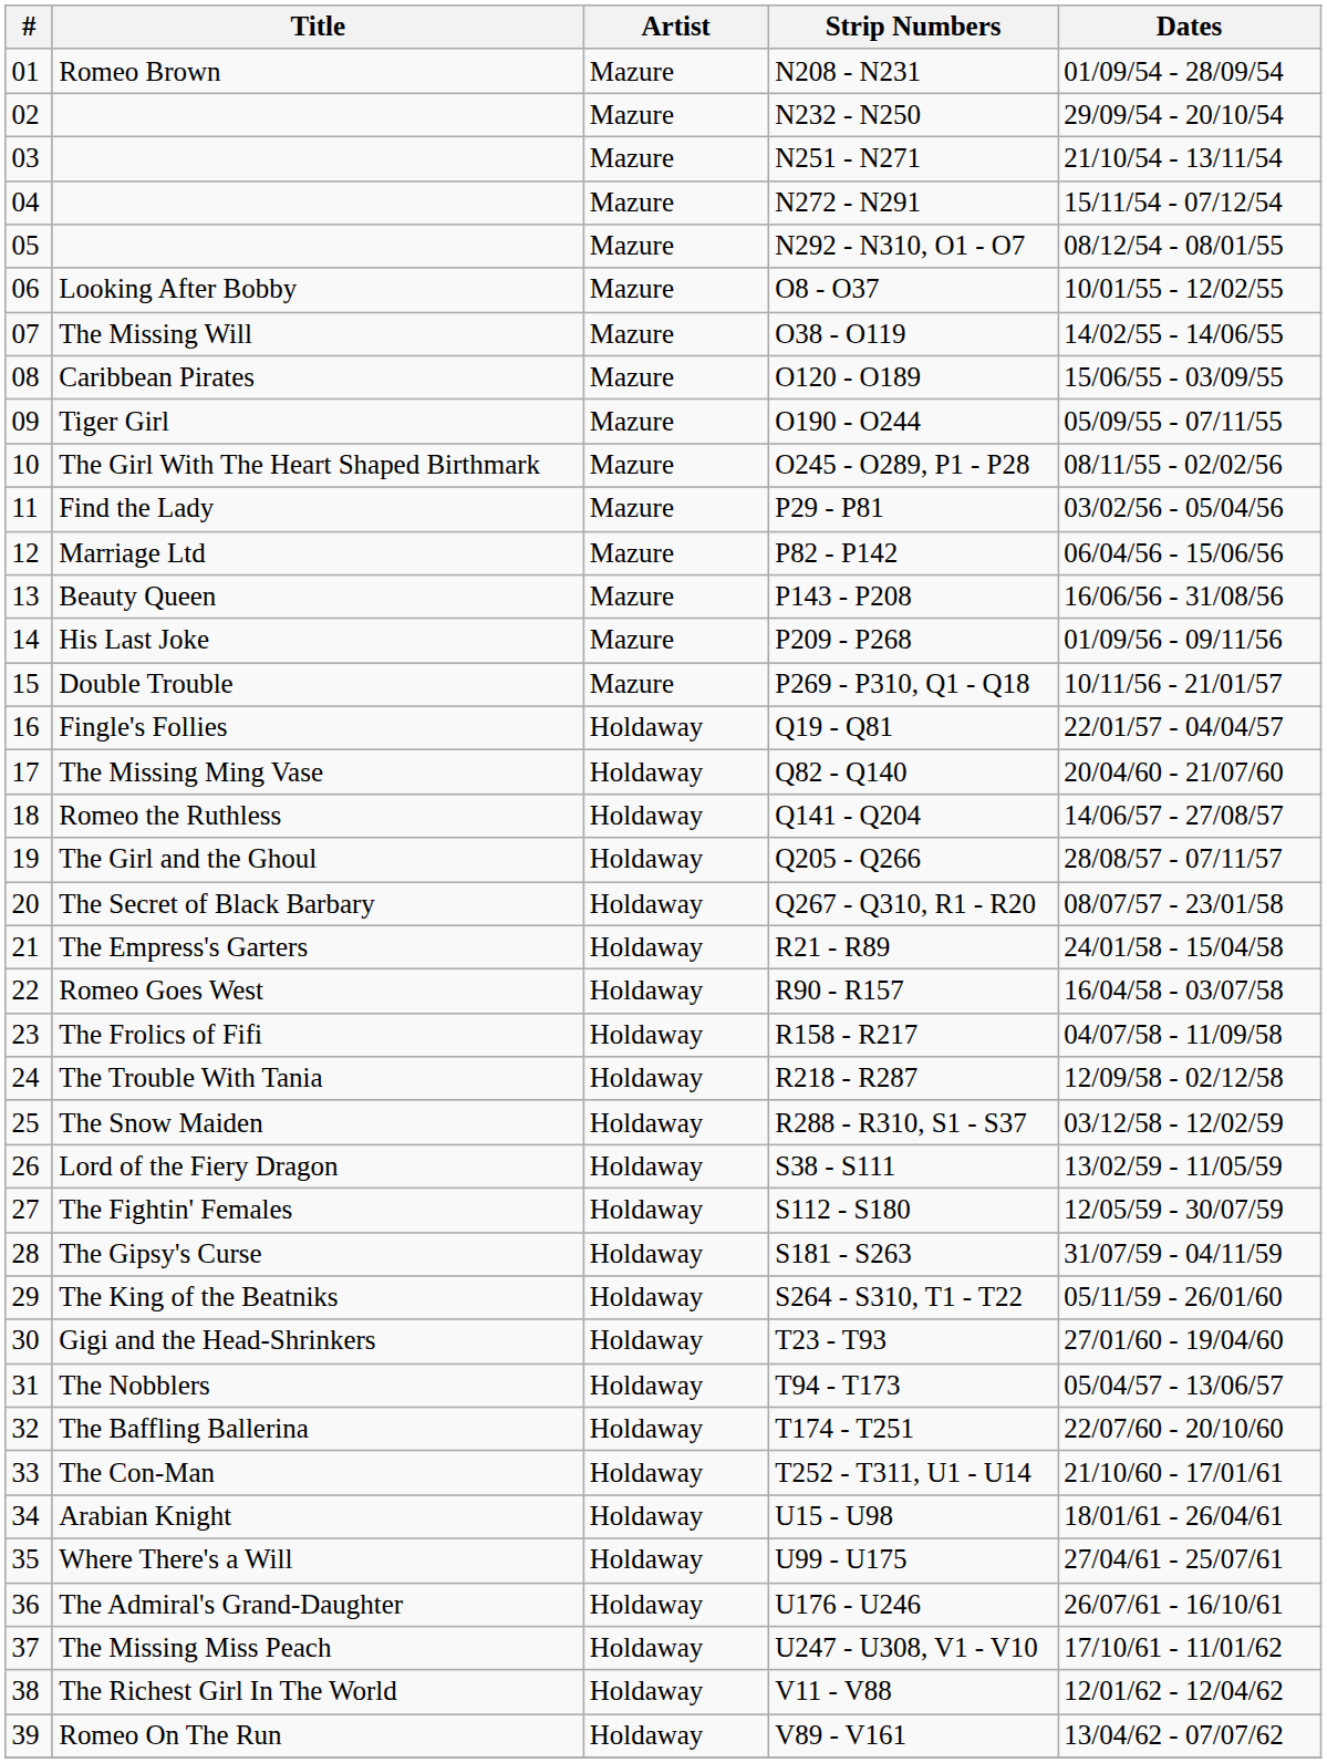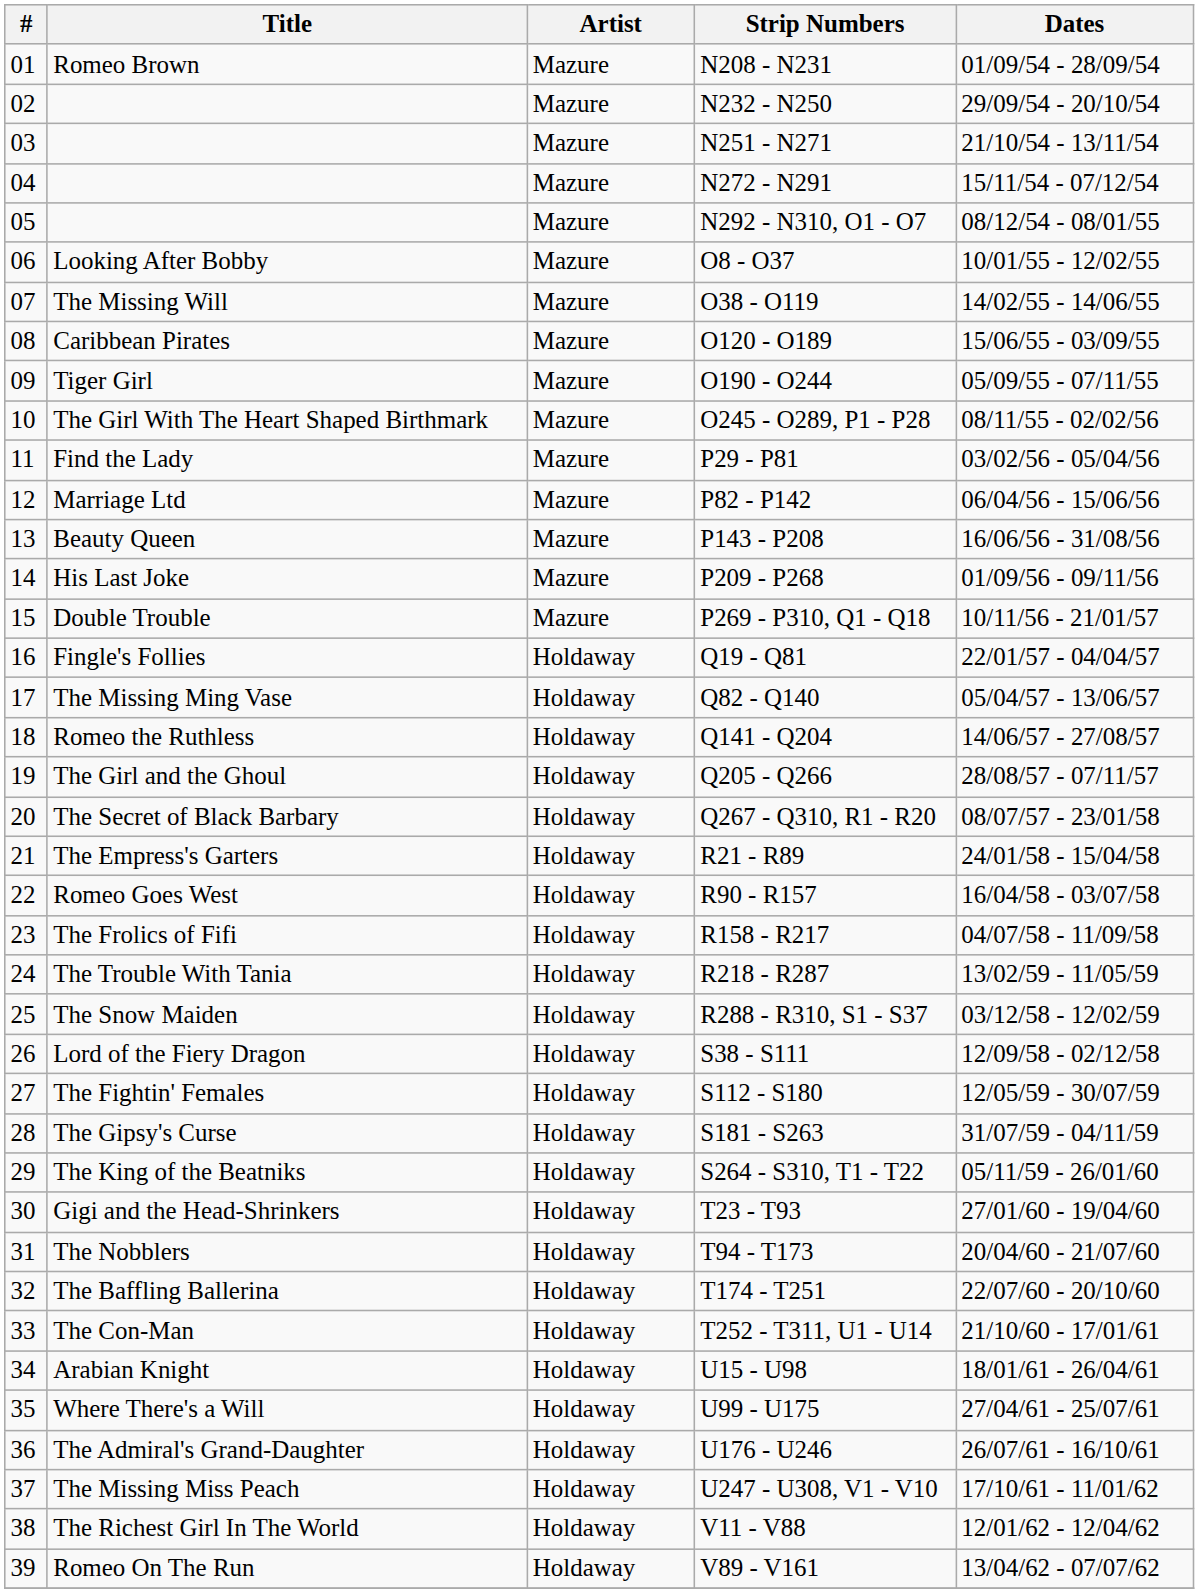Q82 - Q140 | Dates: 20/04/60 - 21/07/60 -> 05/04/57 - 13/06/57
R218 - R287 | Dates: 12/09/58 - 02/12/58 -> 13/02/59 - 11/05/59
S38 - S111 | Dates: 13/02/59 - 11/05/59 -> 12/09/58 - 02/12/58
T94 - T173 | Dates: 05/04/57 - 13/06/57 -> 20/04/60 - 21/07/60
